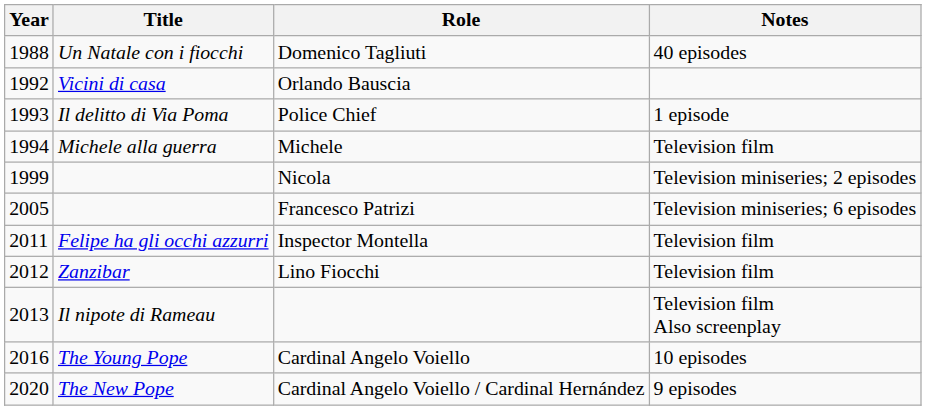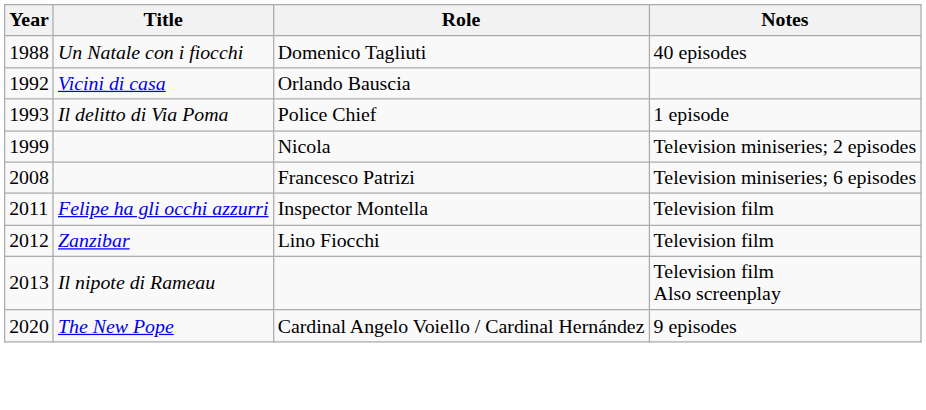- row: 1994 | Michele alla guerra | Michele | Television film
Francesco Patrizi | Year: 2005 -> 2008
- row: 2016 | The Young Pope | Cardinal Angelo Voiello | 10 episodes
